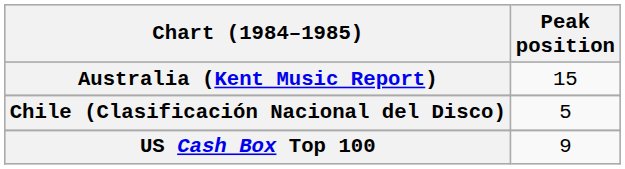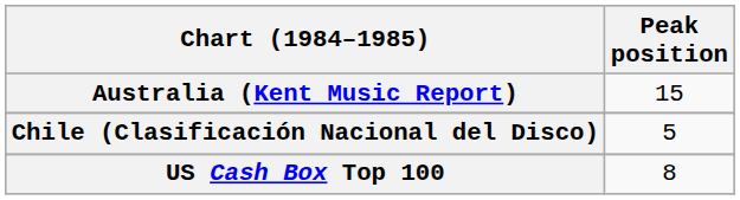US Cash Box Top 100 | Peak position: 9 -> 8
